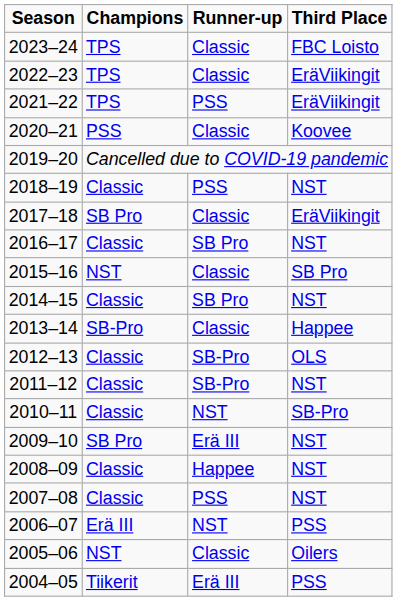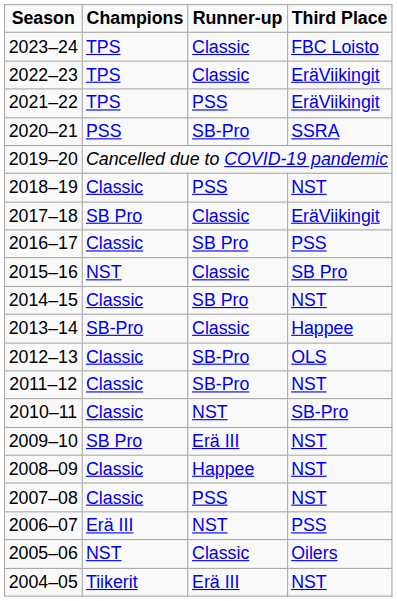2020–21 | Runner-up: Classic -> SB-Pro
2020–21 | Third Place: Koovee -> SSRA
2016–17 | Third Place: NST -> PSS
2004–05 | Third Place: PSS -> NST
